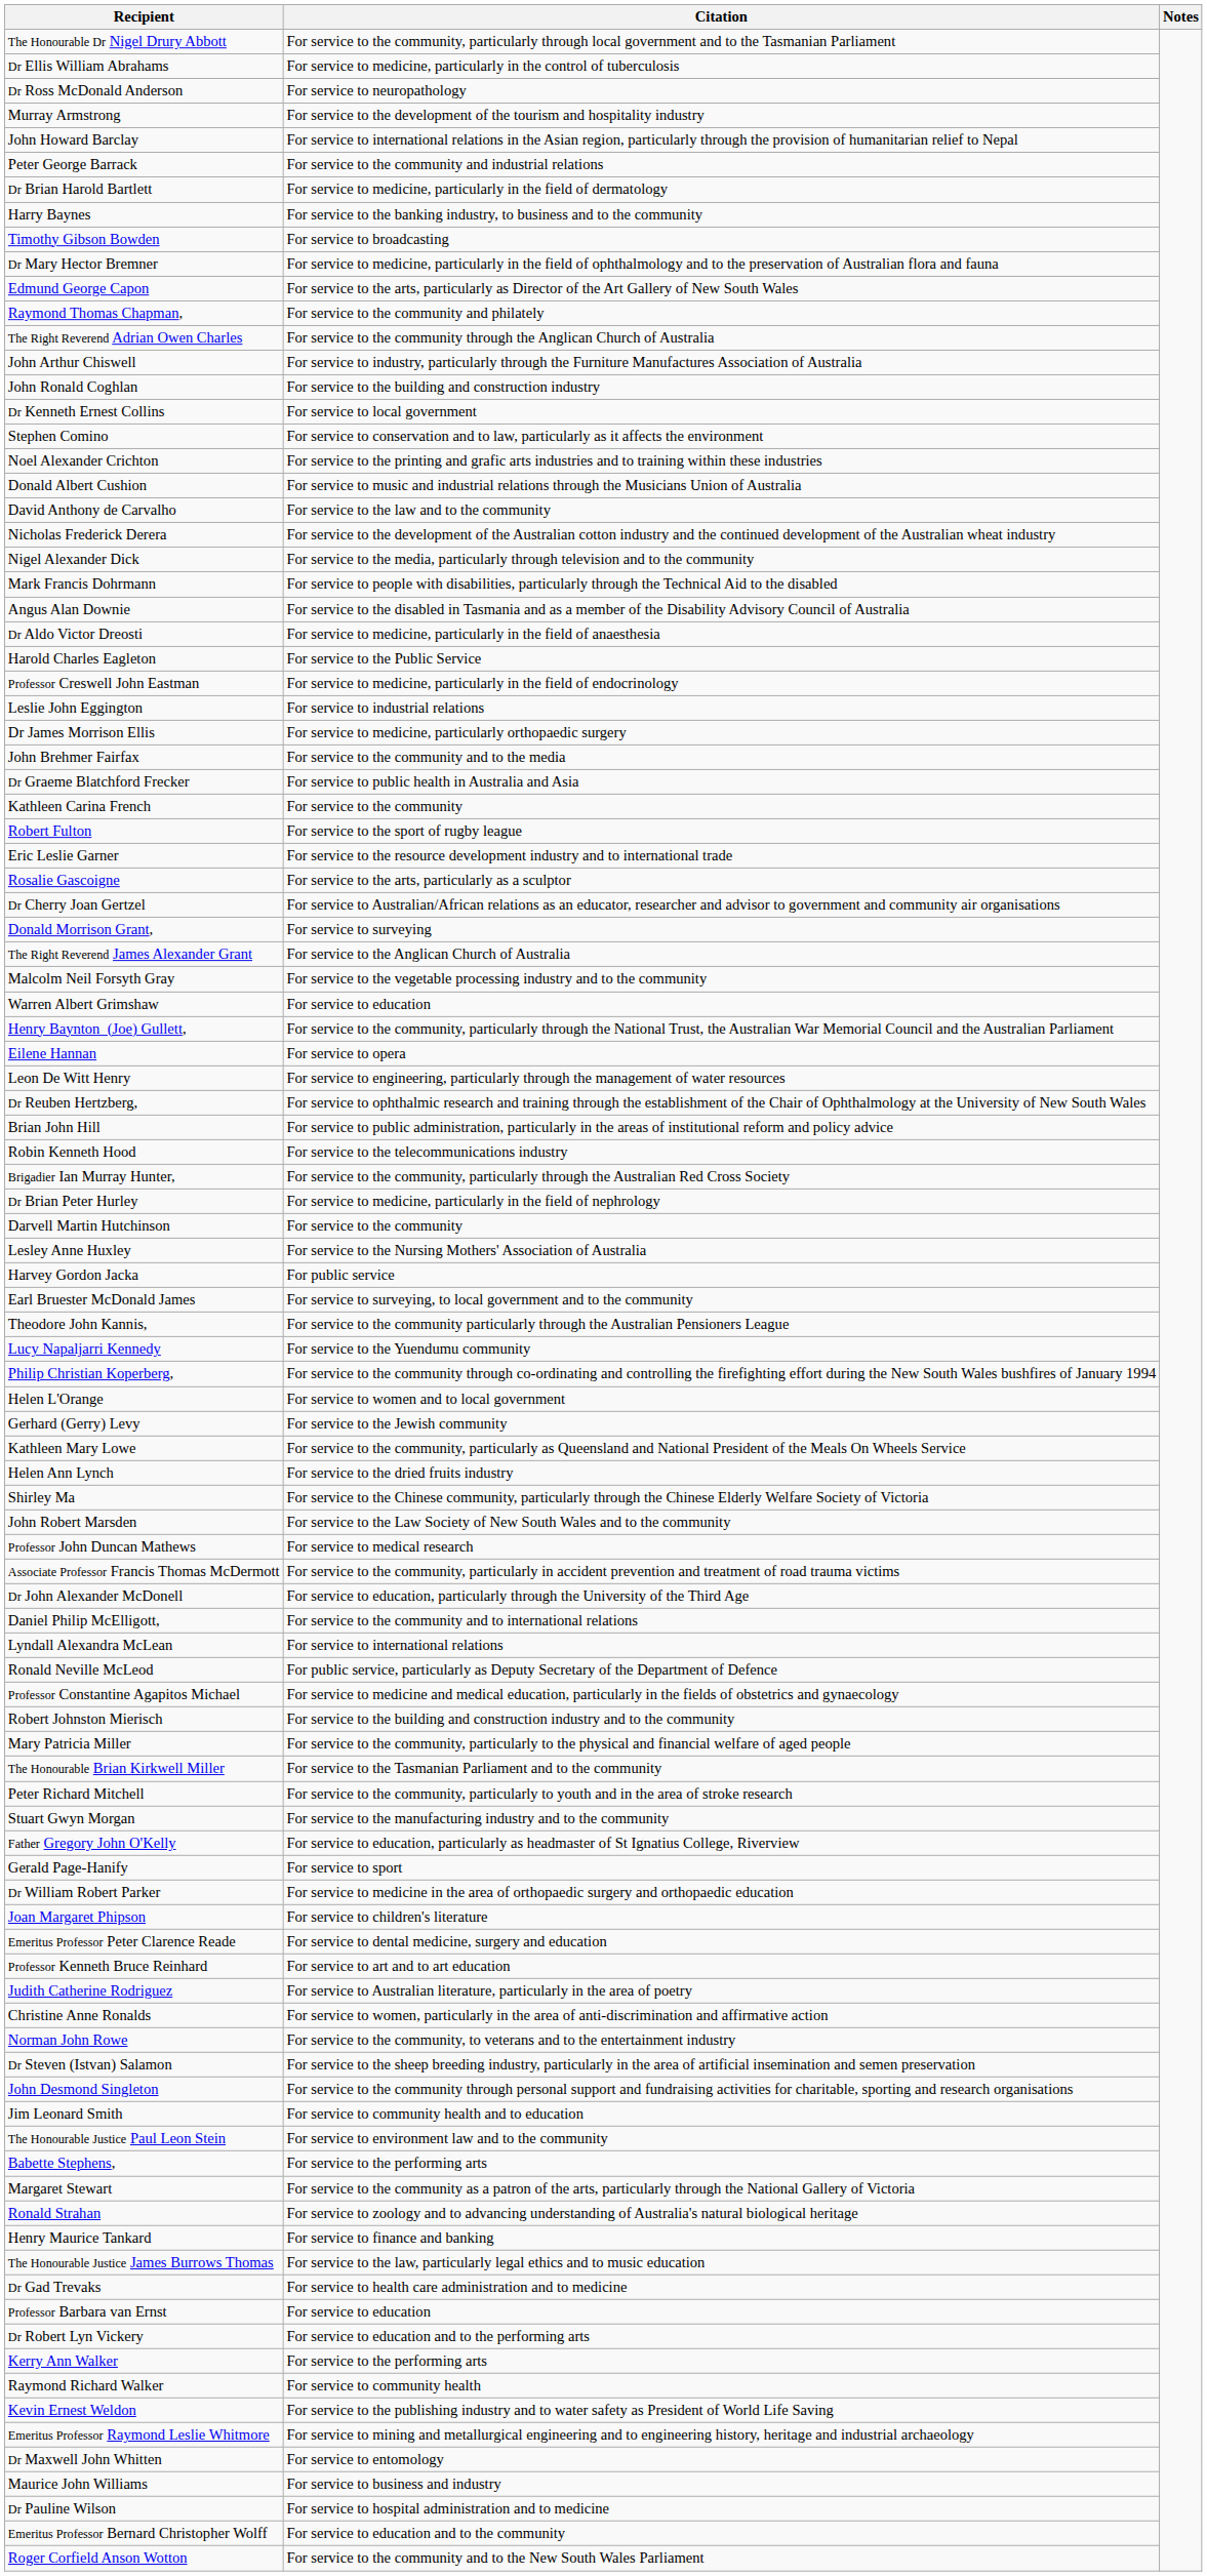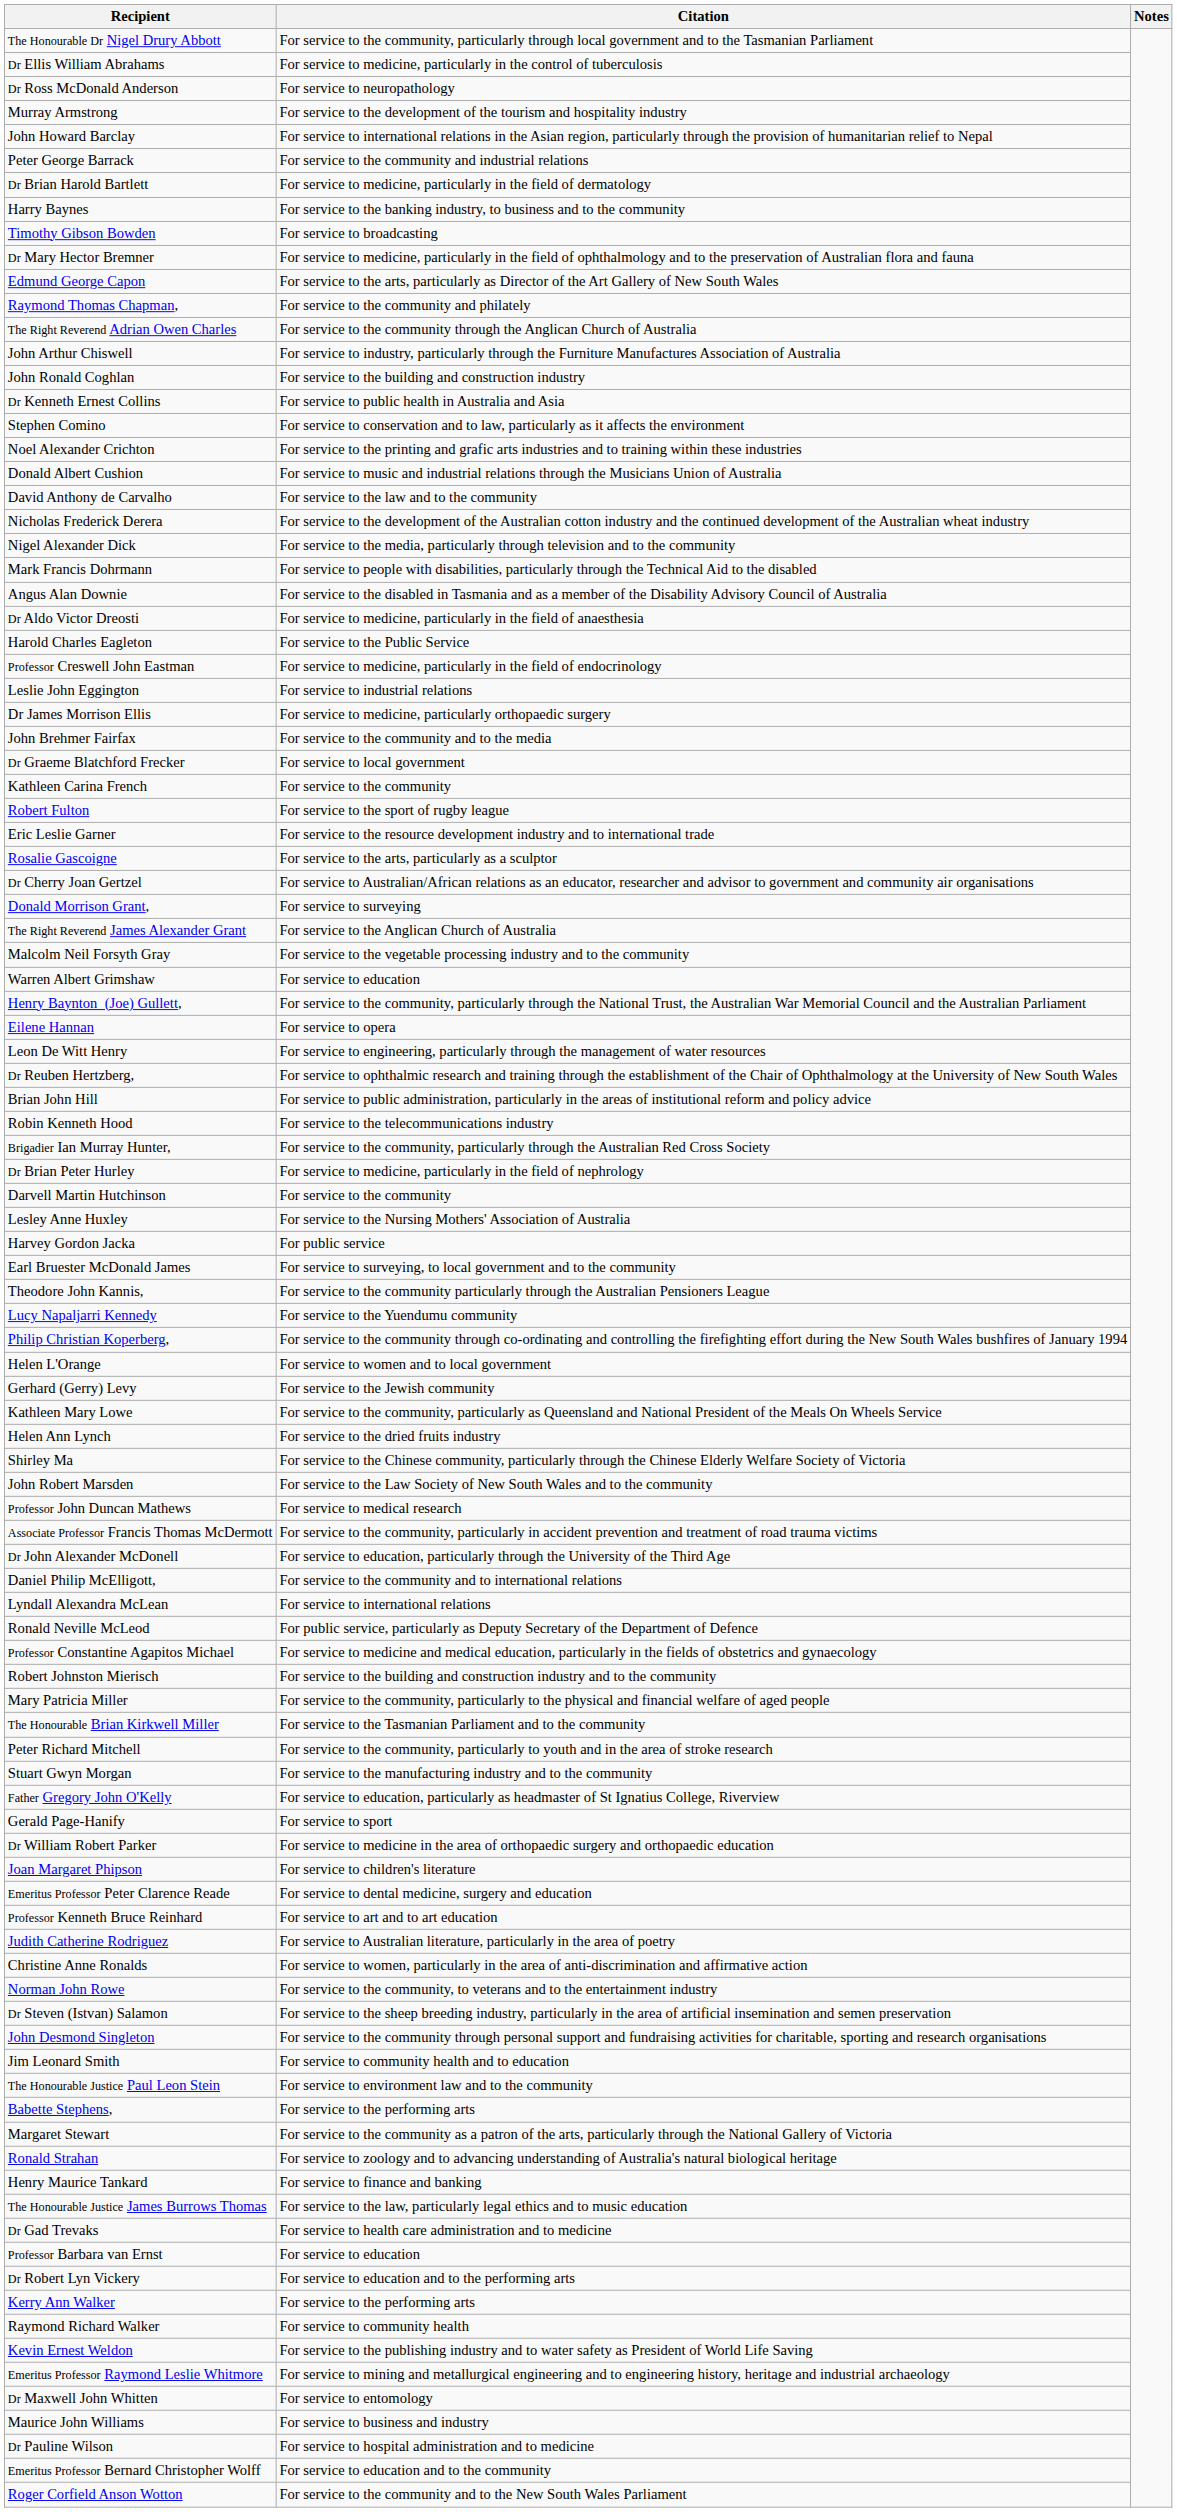Dr Kenneth Ernest Collins | Citation: For service to local government -> For service to public health in Australia and Asia
Dr Graeme Blatchford Frecker | Citation: For service to public health in Australia and Asia -> For service to local government
